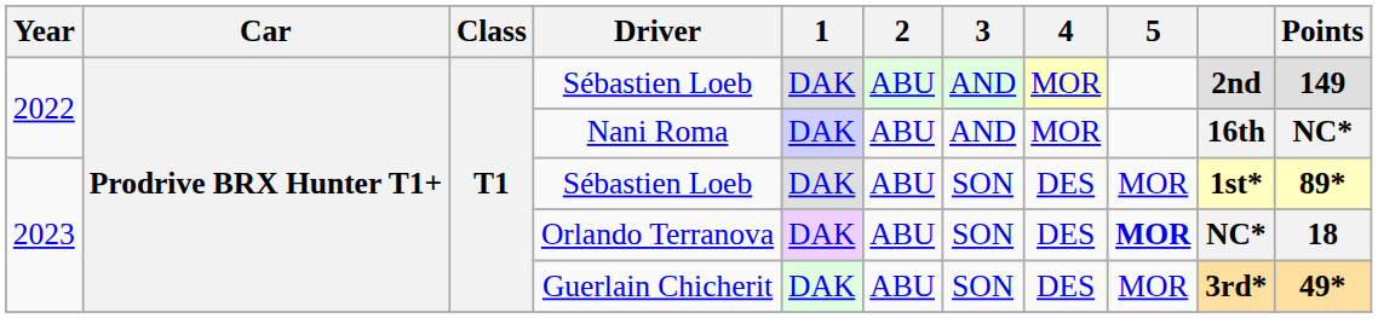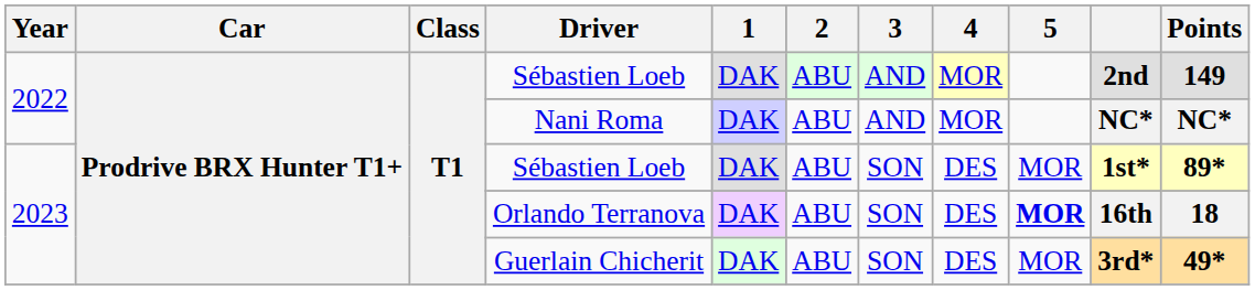Nani Roma | column 10: 16th -> NC*
Orlando Terranova | column 10: NC* -> 16th
